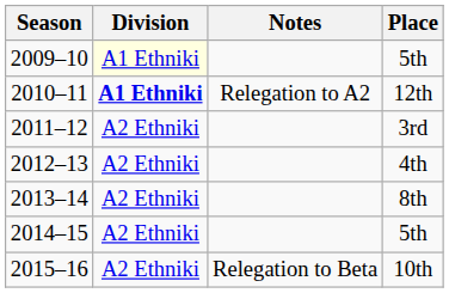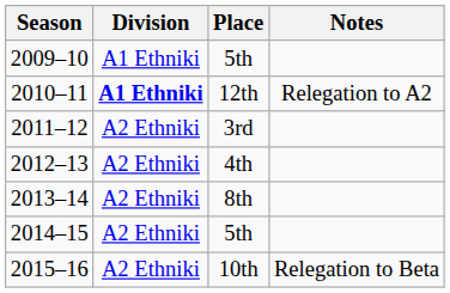columns swapped: Place <-> Notes
2009–10 | Division: lightyellow background -> no background
